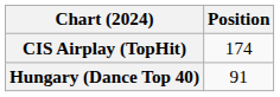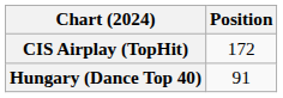CIS Airplay (TopHit) | Position: 174 -> 172
